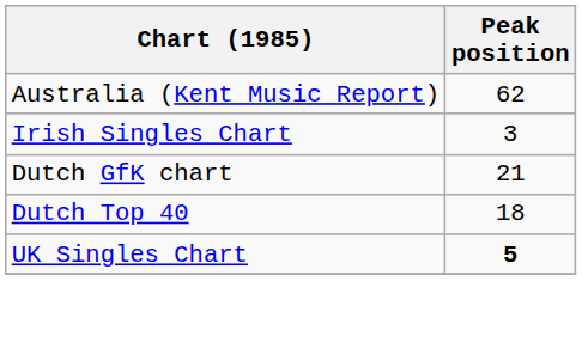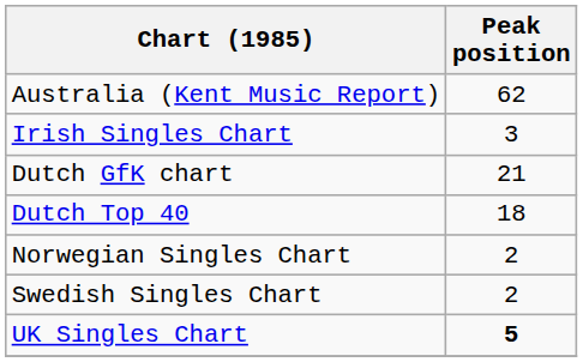+ row: Norwegian Singles Chart | 2
+ row: Swedish Singles Chart | 2
